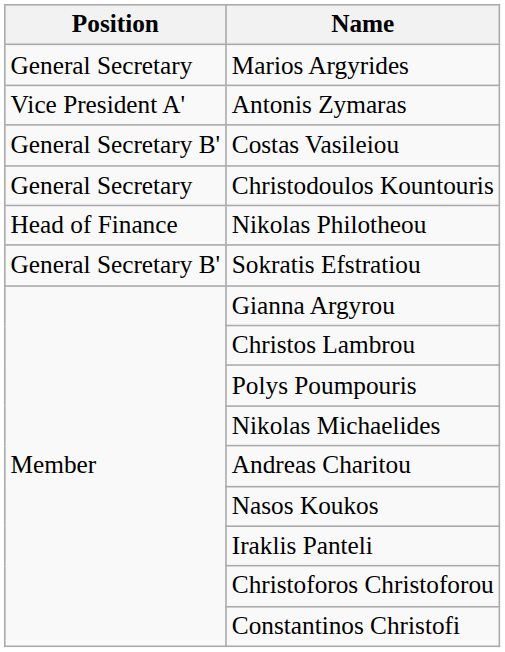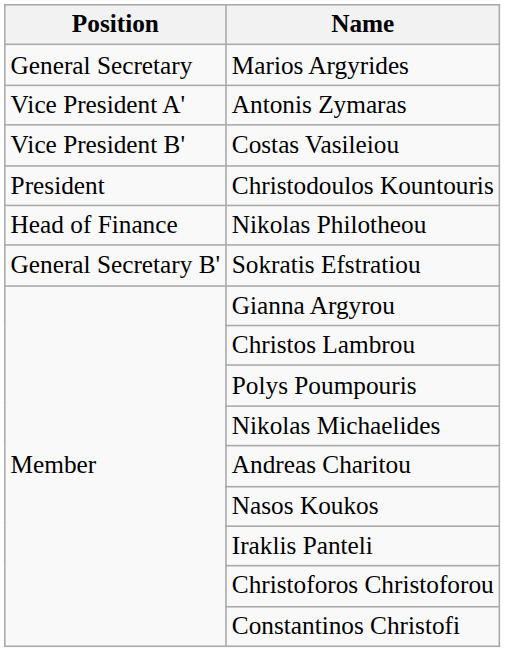Costas Vasileiou | Position: General Secretary B' -> Vice President B'
Christodoulos Kountouris | Position: General Secretary -> President
